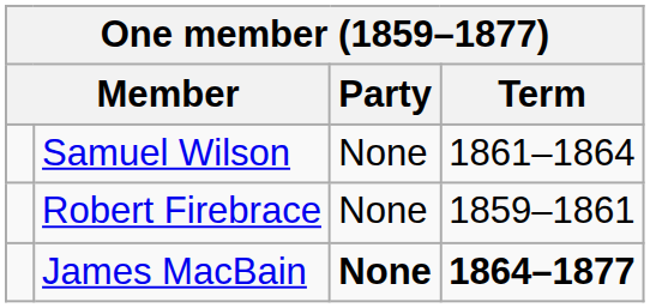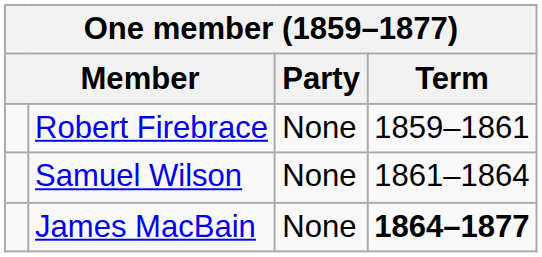rows swapped: Robert Firebrace <-> Samuel Wilson
James MacBain | Party: bold -> normal
